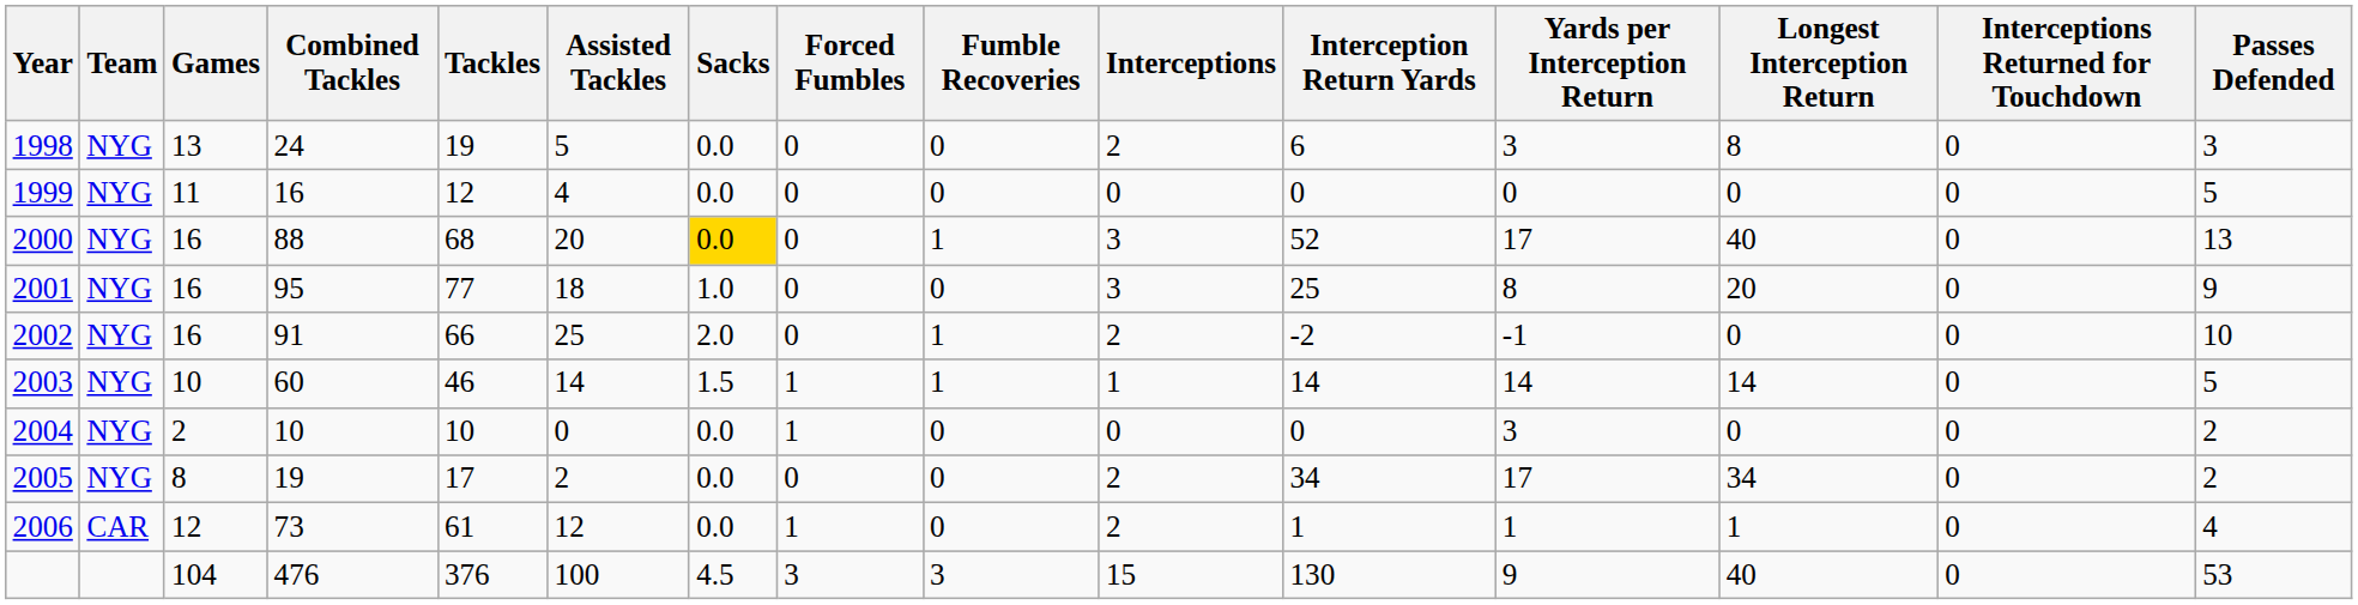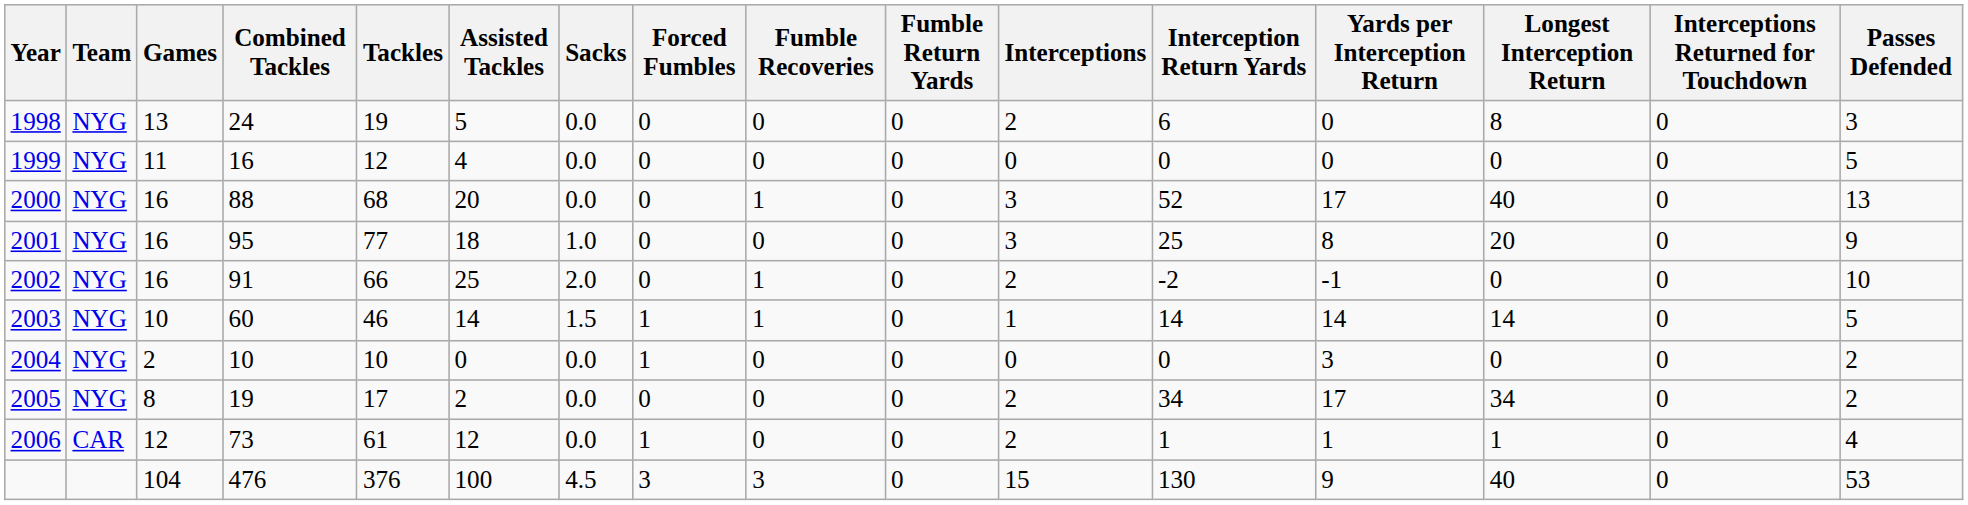+ column: Fumble Return Yards | 0 | 0 | 0 | 0 | 0 | 0 | 0 | 0 | 0 | 0
1998 | Yards per Interception Return: 3 -> 0
2000 | Sacks: gold background -> no background
